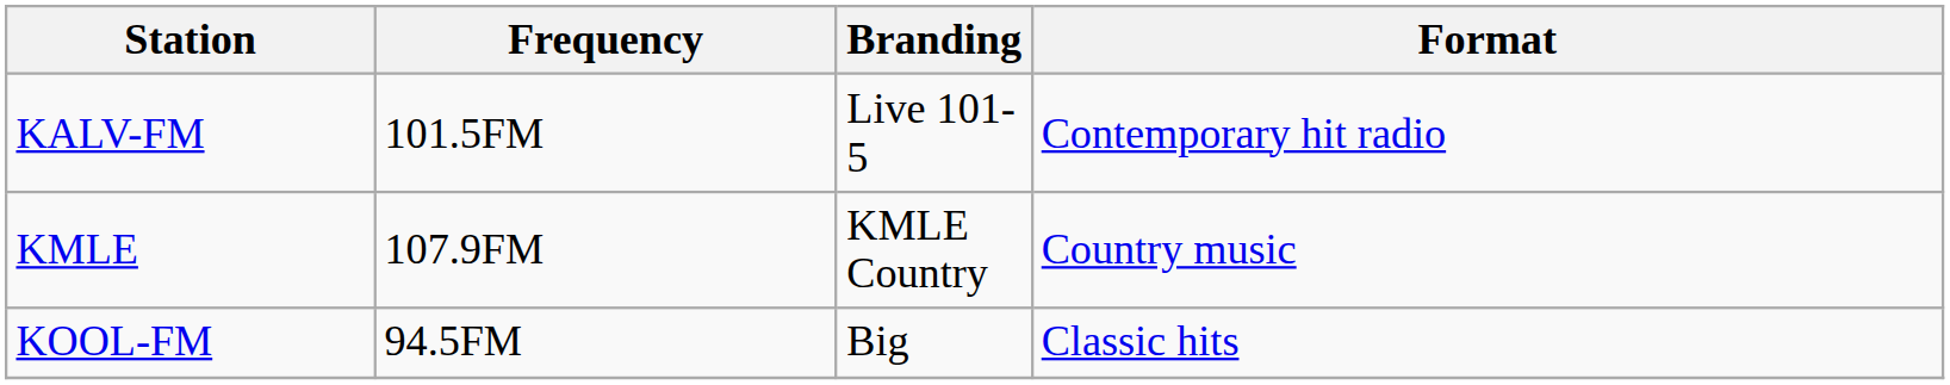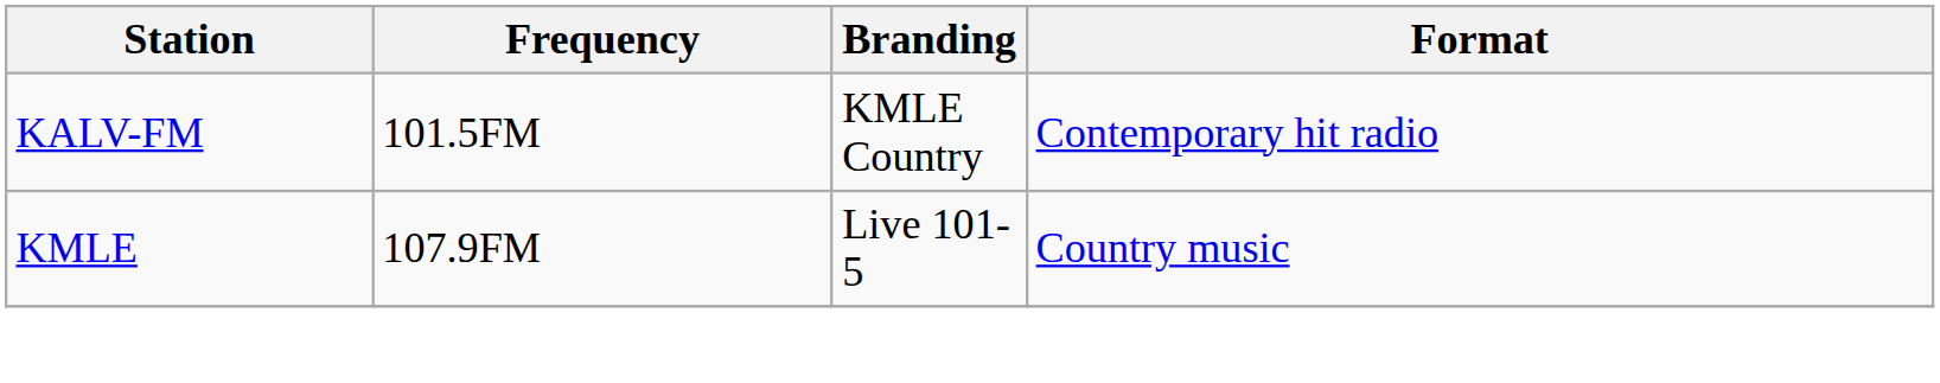KALV-FM | Branding: Live 101-5 -> KMLE Country
KMLE | Branding: KMLE Country -> Live 101-5
- row: KOOL-FM | 94.5FM | Big | Classic hits
